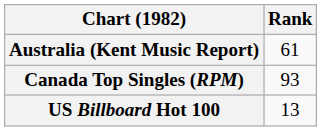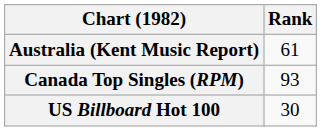US Billboard Hot 100 | Rank: 13 -> 30
